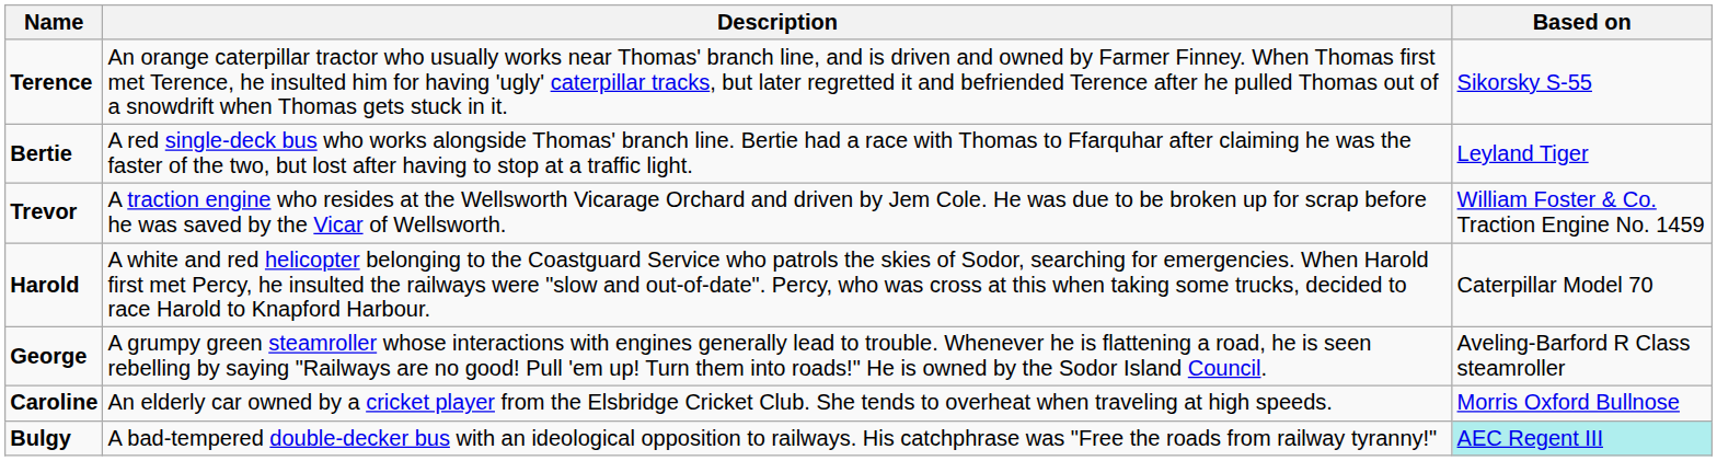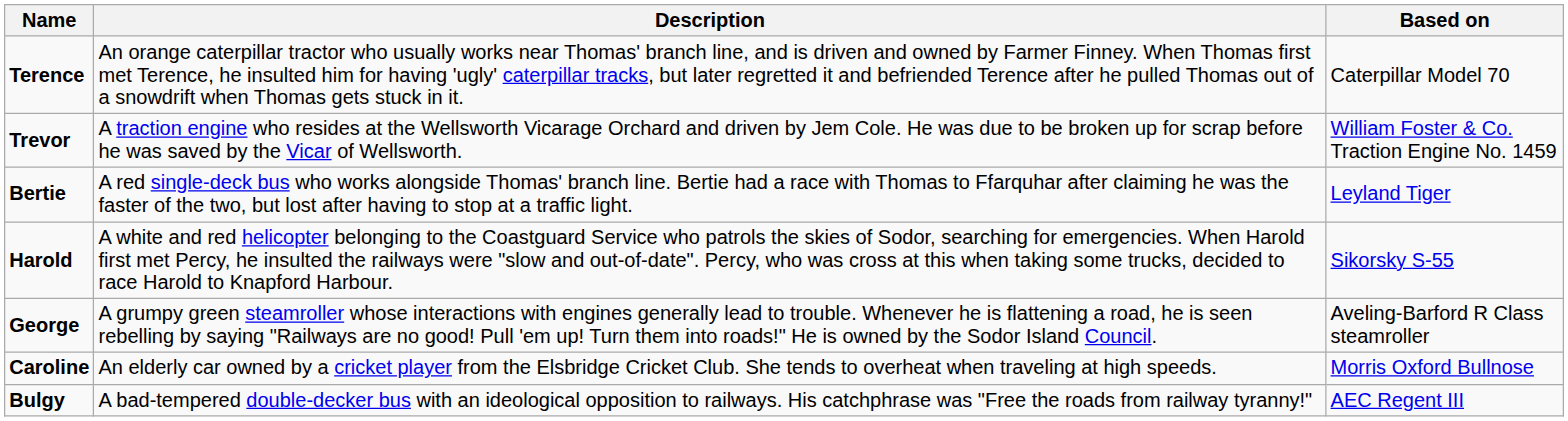Terence | Based on: Sikorsky S-55 -> Caterpillar Model 70
rows swapped: Bertie <-> Trevor
Harold | Based on: Caterpillar Model 70 -> Sikorsky S-55
Bulgy | Based on: paleturquoise background -> no background
